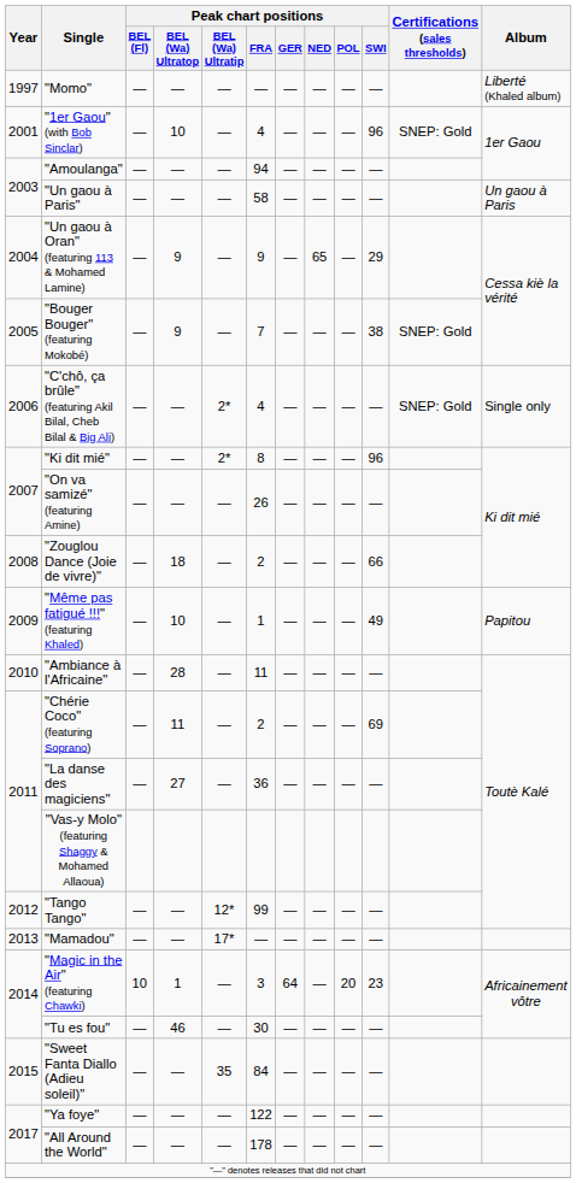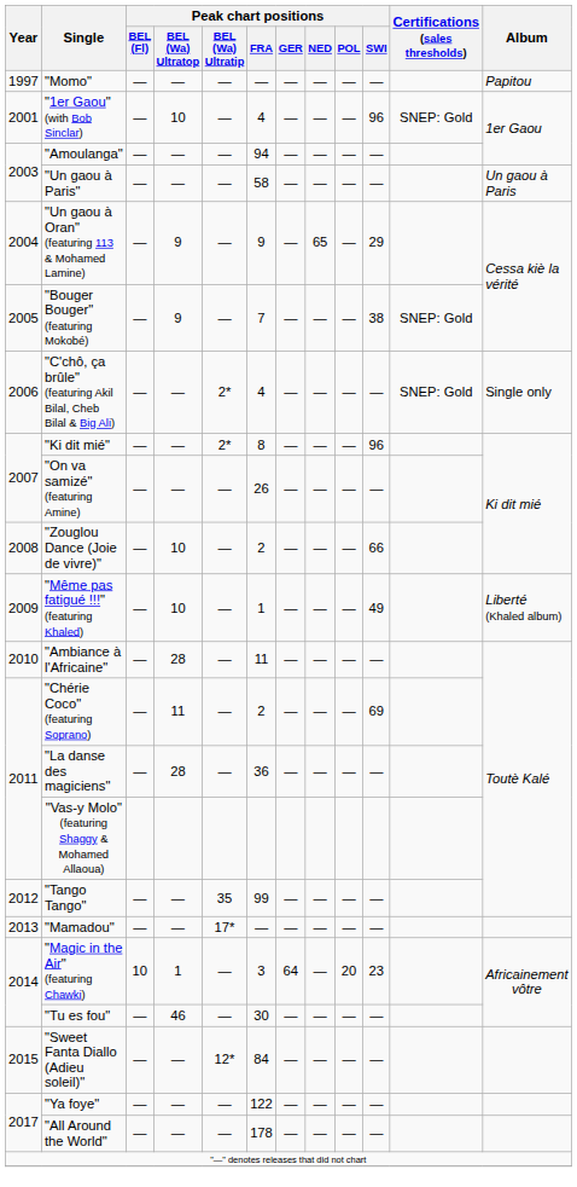"Momo" | Album: Liberté (Khaled album) -> Papitou
"Zouglou Dance (Joie de vivre)" | Peak chart positions / BEL (Wa) Ultratop: 18 -> 10
"Même pas fatigué !!!" (featuring Khaled) | Album: Papitou -> Liberté (Khaled album)
"La danse des magiciens" | Peak chart positions / BEL (Wa) Ultratop: 27 -> 28
"Tango Tango" | Peak chart positions / BEL (Wa) Ultratip: 12* -> 35
"Sweet Fanta Diallo (Adieu soleil)" | Peak chart positions / BEL (Wa) Ultratip: 35 -> 12*
